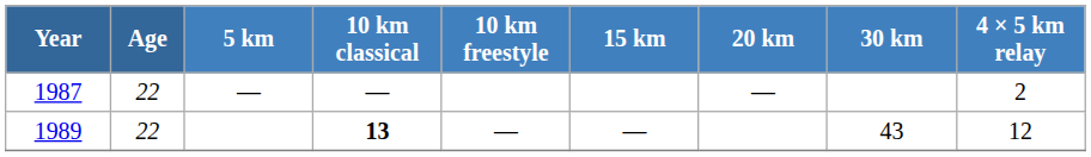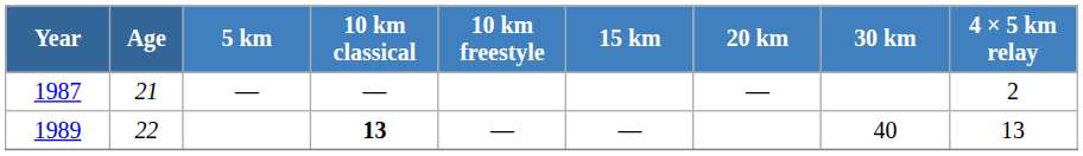1987 | Age: 22 -> 21
1989 | 30 km: 43 -> 40
1989 | 4 × 5 km relay: 12 -> 13
